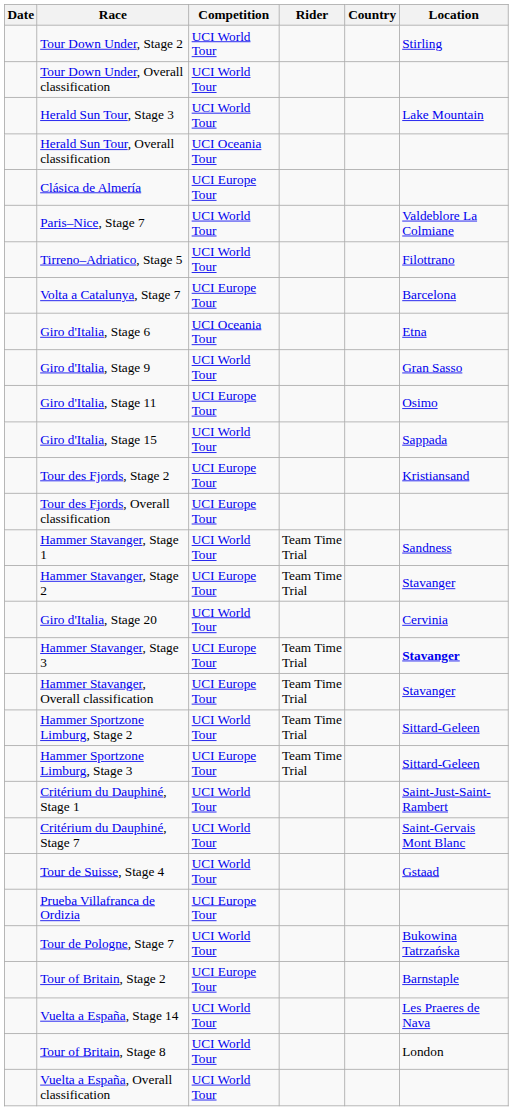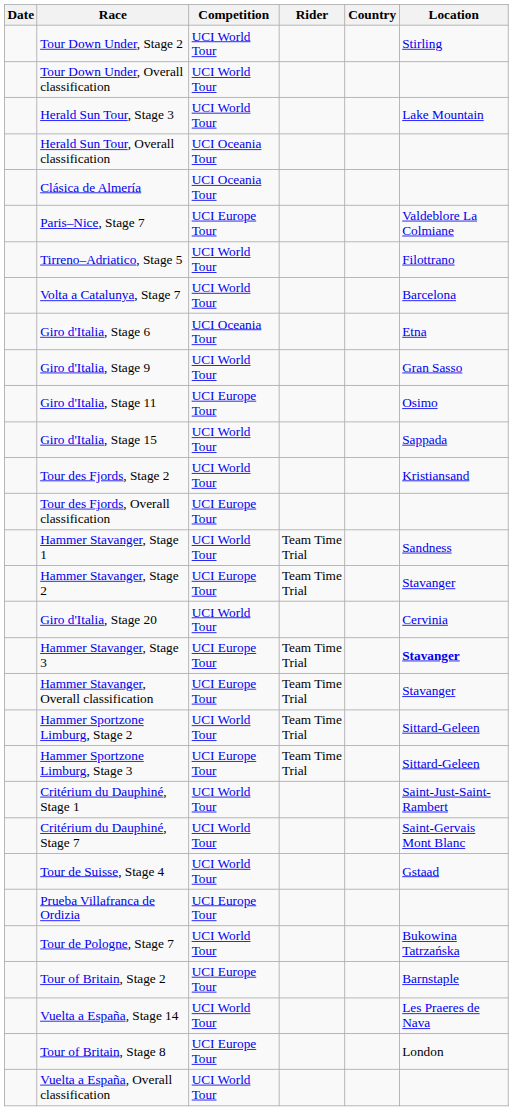Clásica de Almería | Competition: UCI Europe Tour -> UCI Oceania Tour
Paris–Nice, Stage 7 | Competition: UCI World Tour -> UCI Europe Tour
Volta a Catalunya, Stage 7 | Competition: UCI Europe Tour -> UCI World Tour
Tour des Fjords, Stage 2 | Competition: UCI Europe Tour -> UCI World Tour
Tour of Britain, Stage 8 | Competition: UCI World Tour -> UCI Europe Tour
